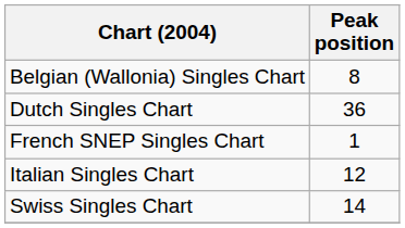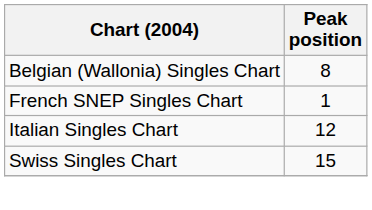- row: Dutch Singles Chart | 36
Swiss Singles Chart | Peak position: 14 -> 15
